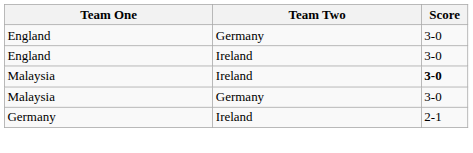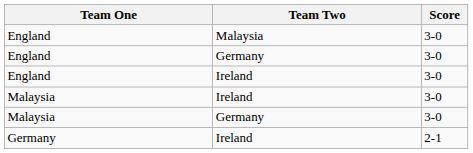+ row: England | Malaysia | 3-0
Malaysia / Ireland | Score: bold -> normal
